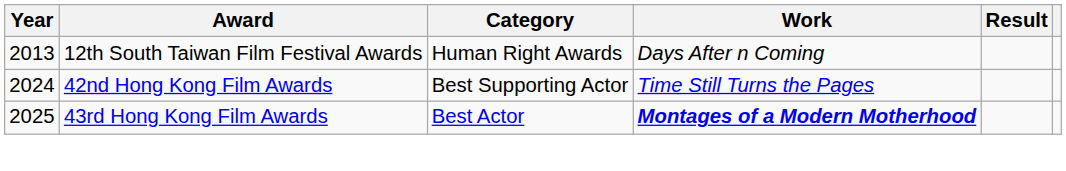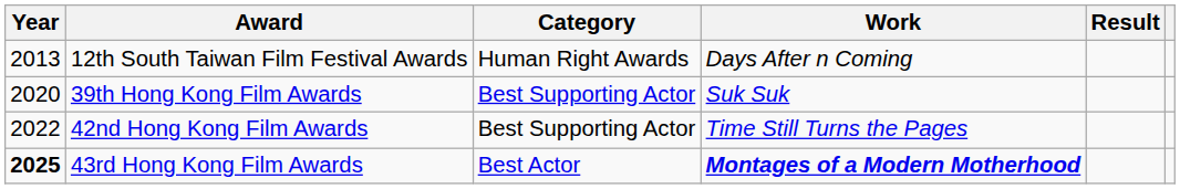+ row: 2020 | 39th Hong Kong Film Awards | Best Supporting Actor | Suk Suk
42nd Hong Kong Film Awards | Year: 2024 -> 2022
43rd Hong Kong Film Awards | Year: normal -> bold
